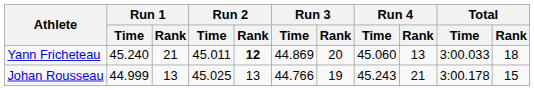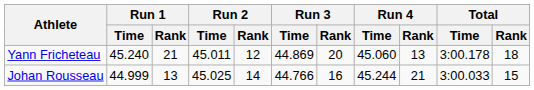Yann Fricheteau | Run 2 / Rank: bold -> normal
Yann Fricheteau | Total / Time: 3:00.033 -> 3:00.178
Johan Rousseau | Run 2 / Rank: 13 -> 14
Johan Rousseau | Run 3 / Rank: 19 -> 16
Johan Rousseau | Run 4 / Time: 45.243 -> 45.244
Johan Rousseau | Total / Time: 3:00.178 -> 3:00.033
